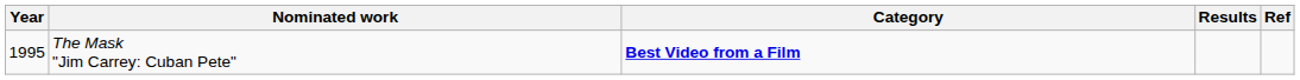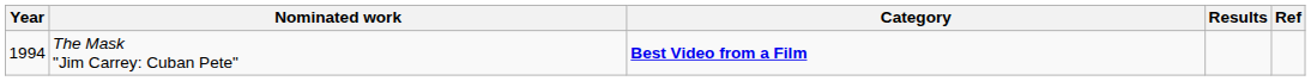The Mask "Jim Carrey: Cuban Pete" | Year: 1995 -> 1994
